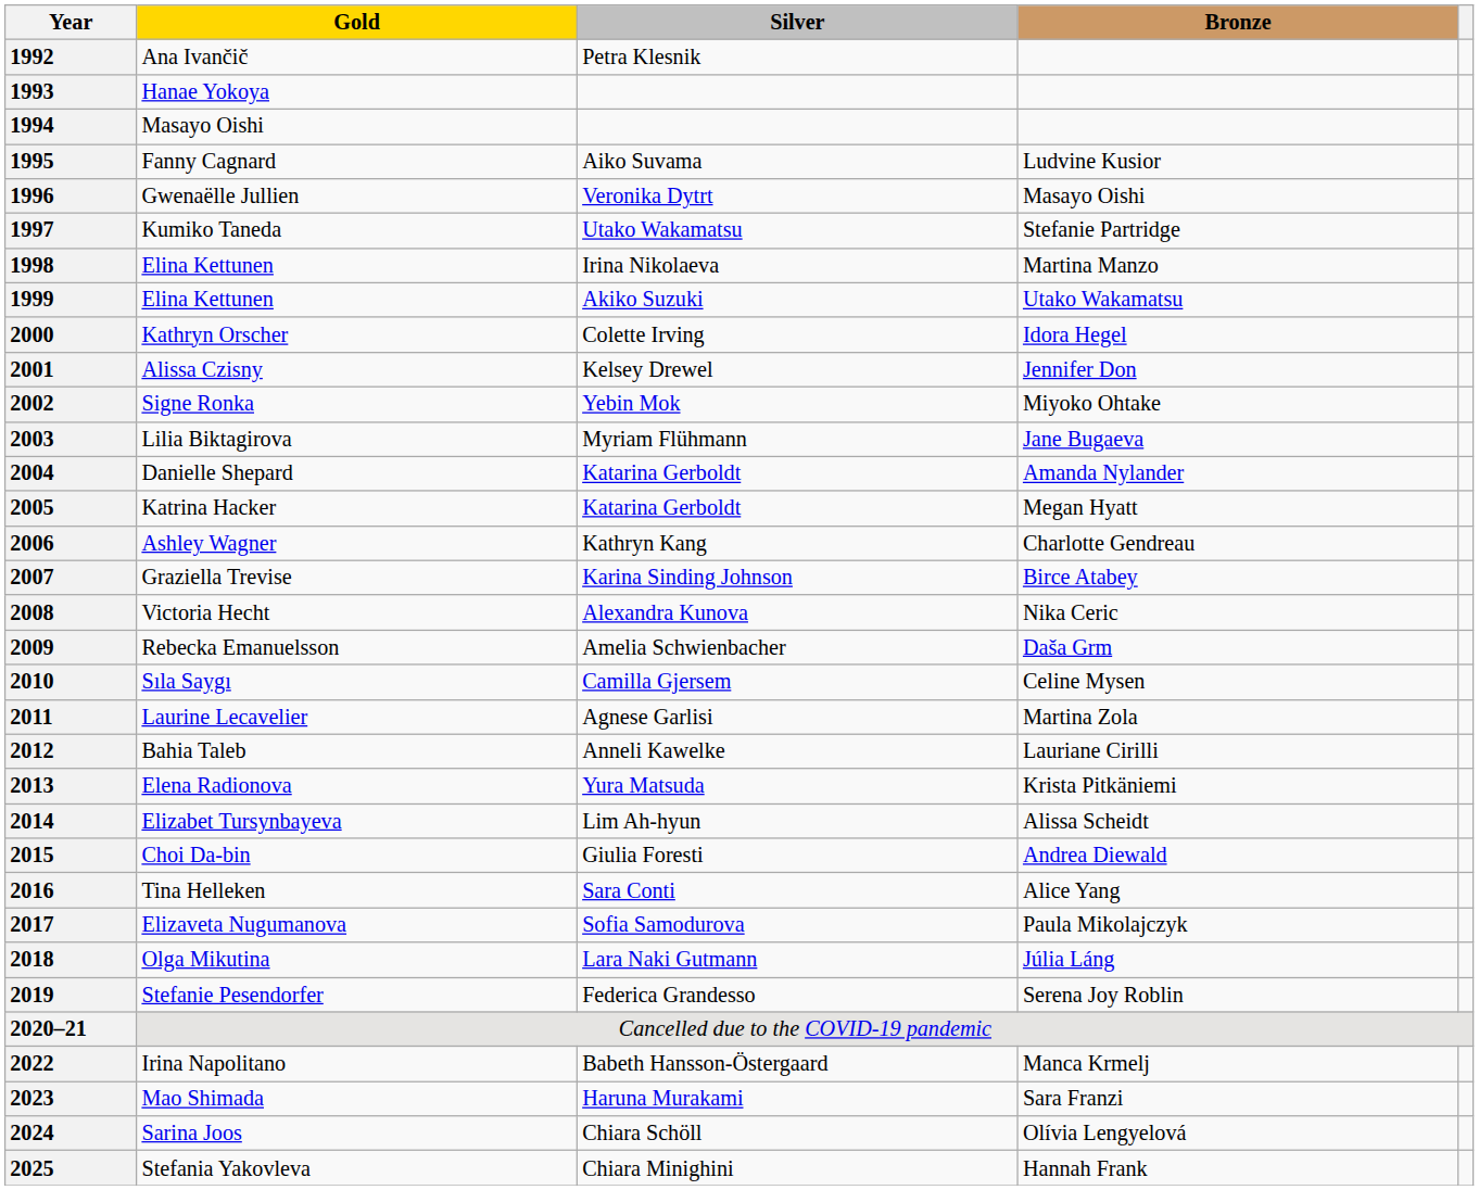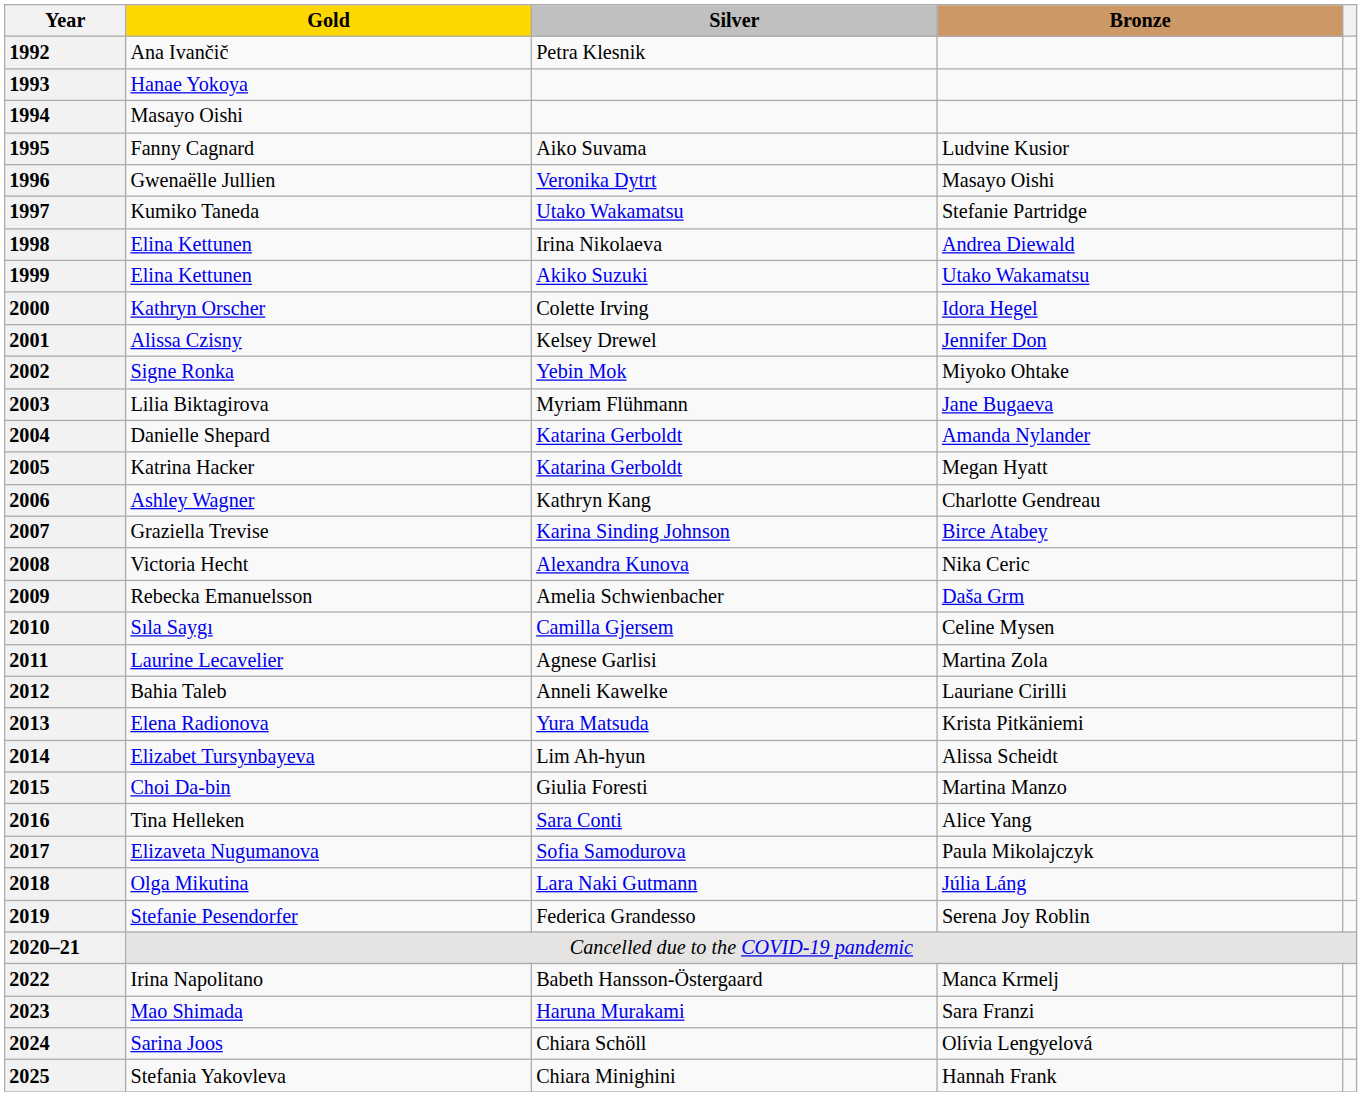1998 | Bronze: Martina Manzo -> Andrea Diewald
2015 | Bronze: Andrea Diewald -> Martina Manzo
